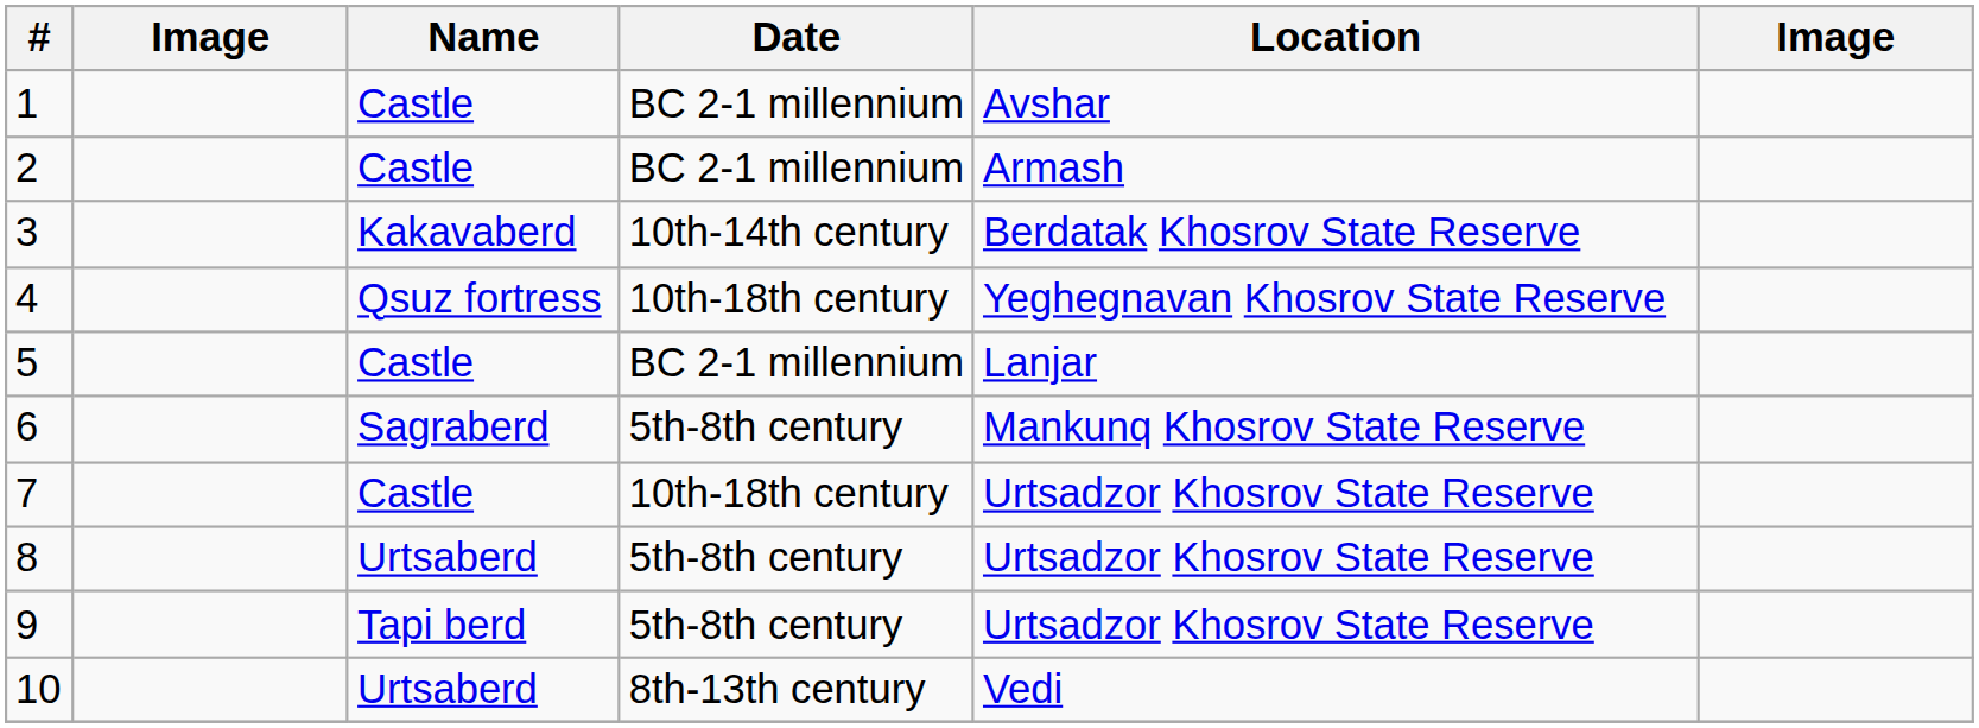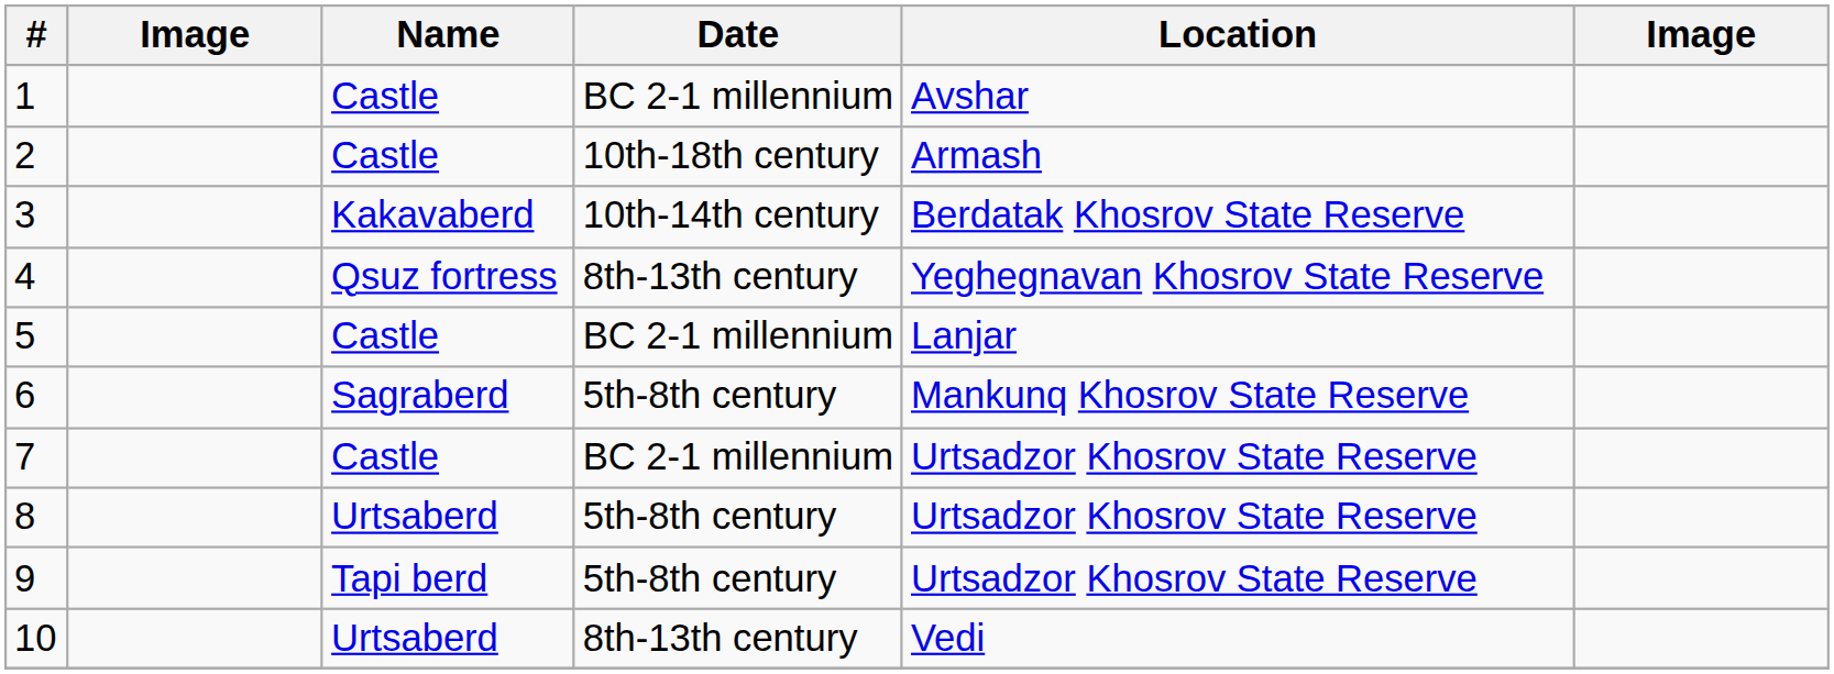2 | Date: BC 2-1 millennium -> 10th-18th century
4 | Date: 10th-18th century -> 8th-13th century
7 | Date: 10th-18th century -> BC 2-1 millennium
